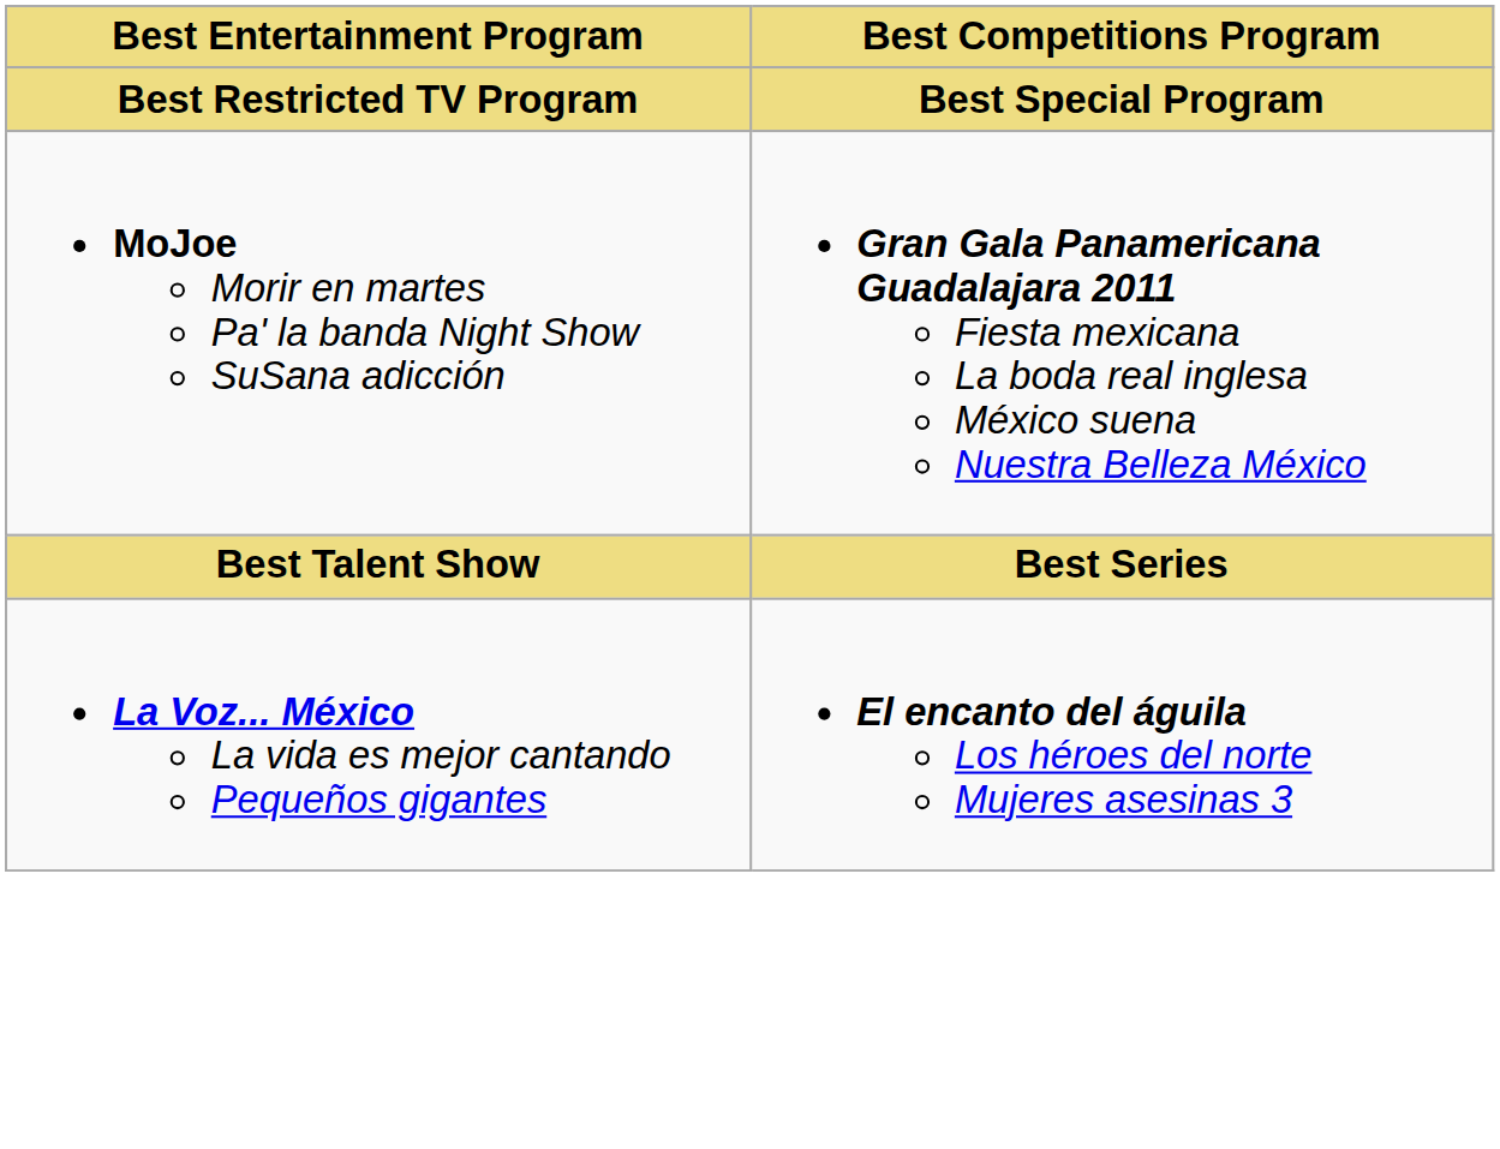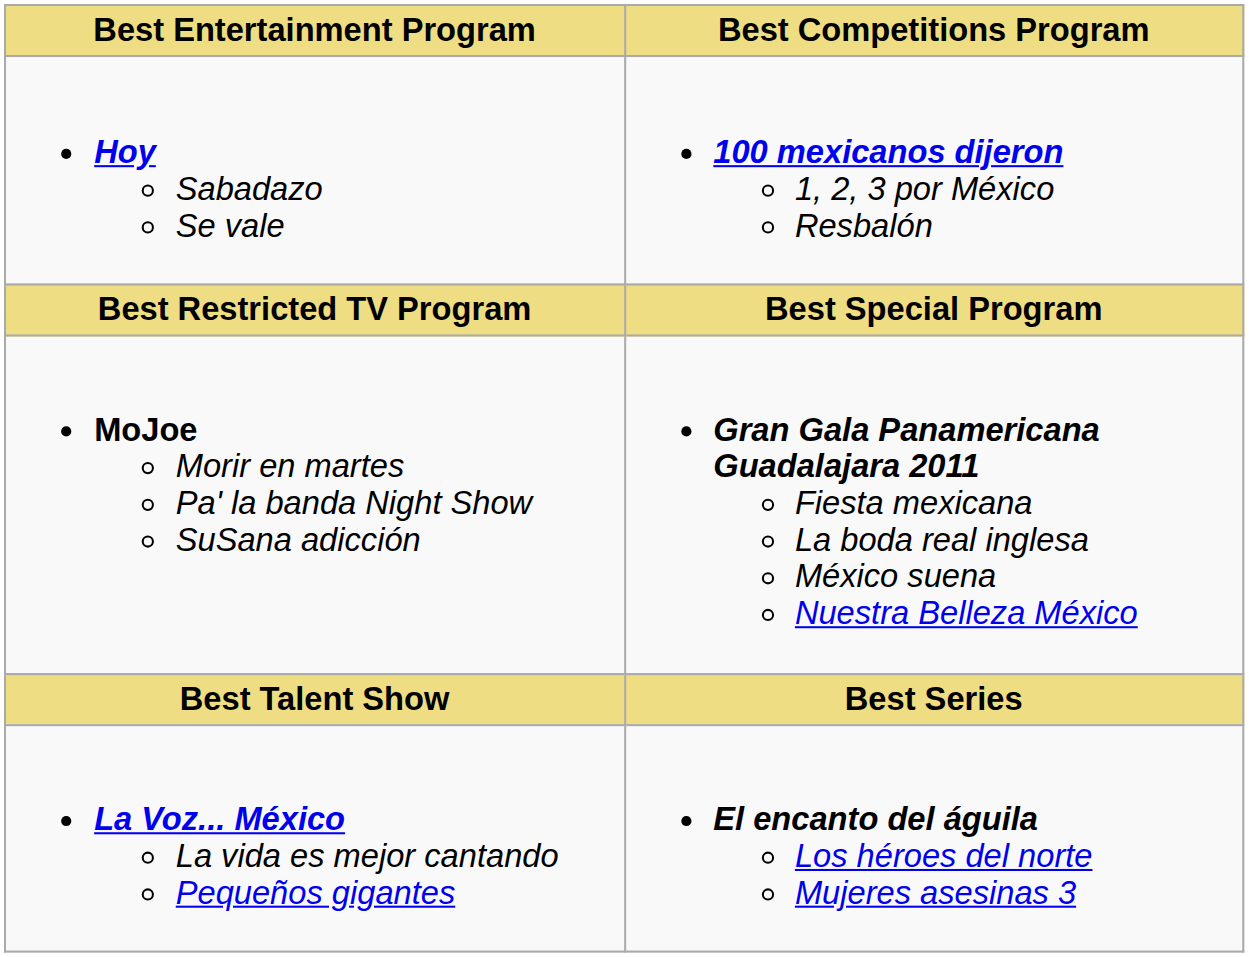+ row: Hoy Sabadazo Se vale | 100 mexicanos dijeron 1, 2, 3 por México Resbalón
